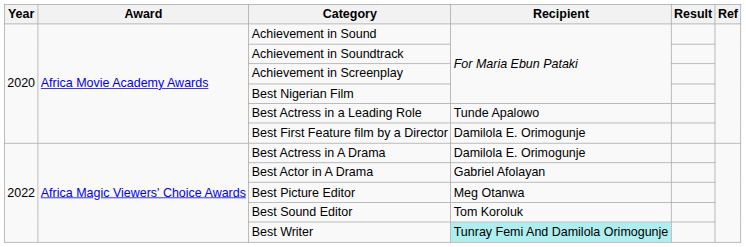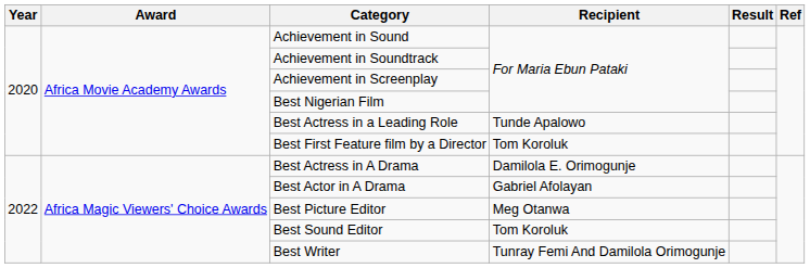Best First Feature film by a Director | Recipient: Damilola E. Orimogunje -> Tom Koroluk
Best Writer | Recipient: paleturquoise background -> no background
